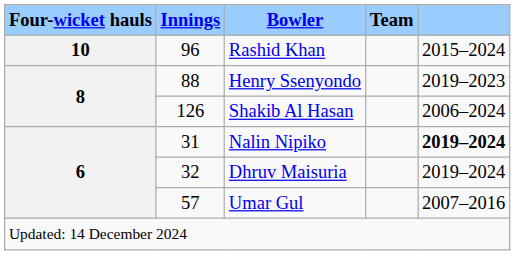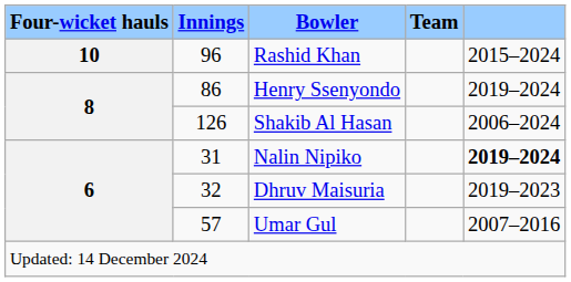Henry Ssenyondo | Innings: 88 -> 86
Henry Ssenyondo | column 5: 2019–2023 -> 2019–2024
Dhruv Maisuria | column 5: 2019–2024 -> 2019–2023
